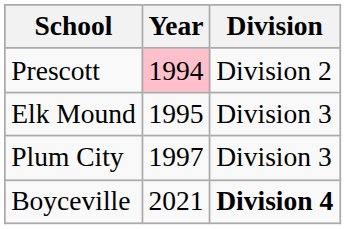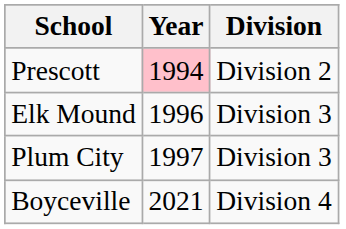Elk Mound | Year: 1995 -> 1996
Boyceville | Division: bold -> normal
